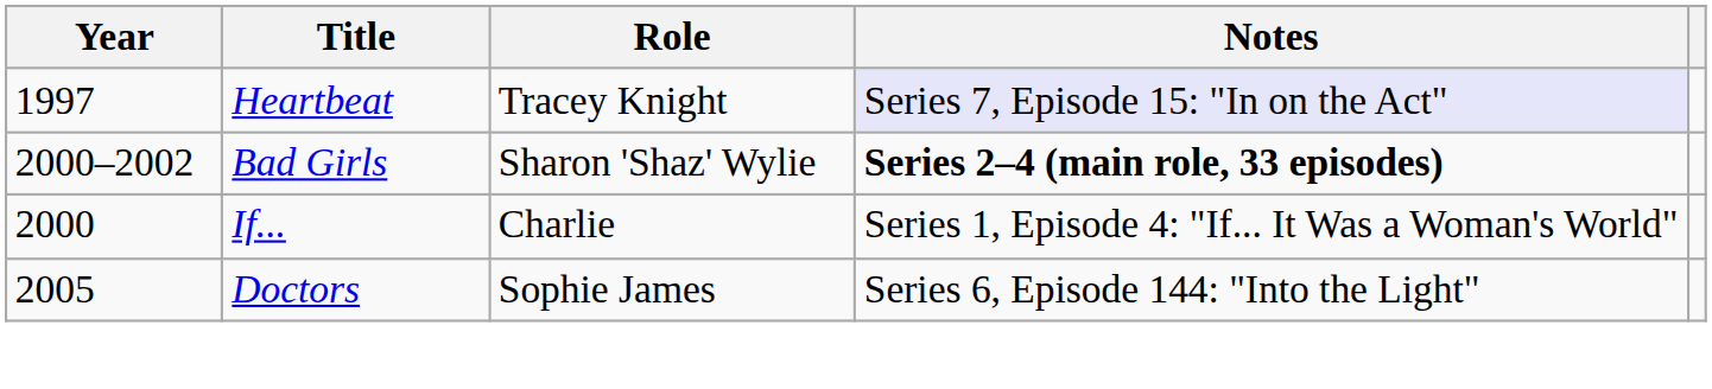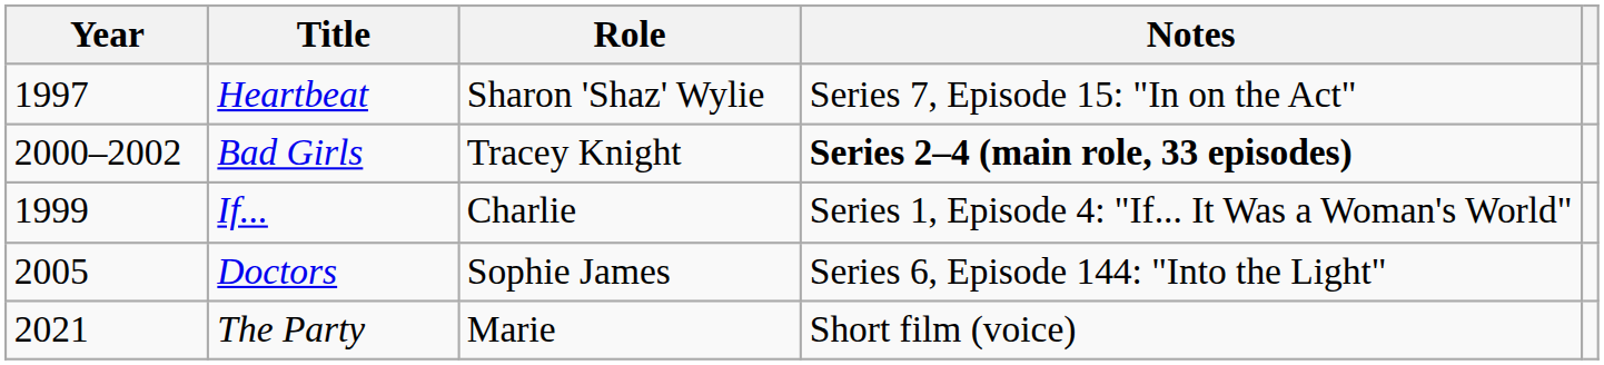Heartbeat | Role: Tracey Knight -> Sharon 'Shaz' Wylie
Heartbeat | Notes: lavender background -> no background
Bad Girls | Role: Sharon 'Shaz' Wylie -> Tracey Knight
If... | Year: 2000 -> 1999
+ row: 2021 | The Party | Marie | Short film (voice)
